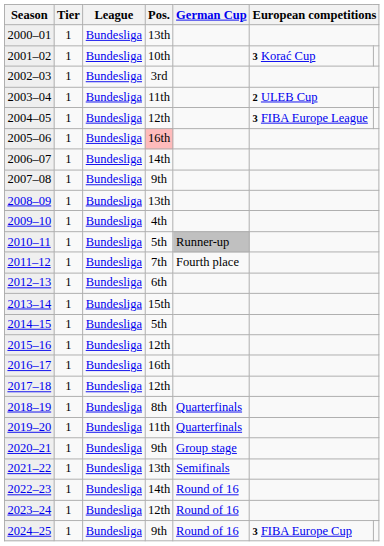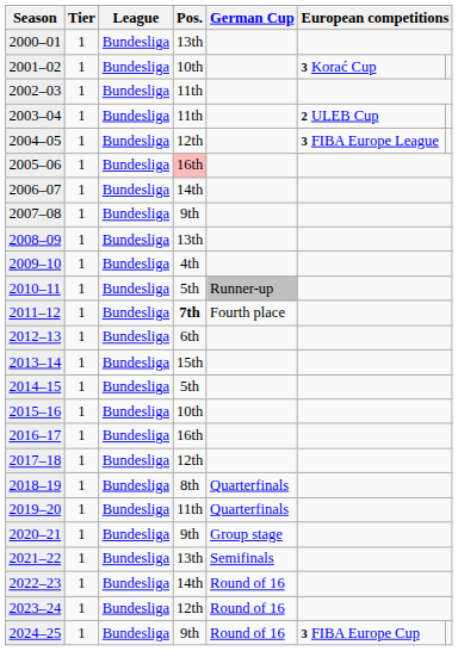2002–03 | Pos.: 3rd -> 11th
2011–12 | Pos.: normal -> bold
2015–16 | Pos.: 12th -> 10th
